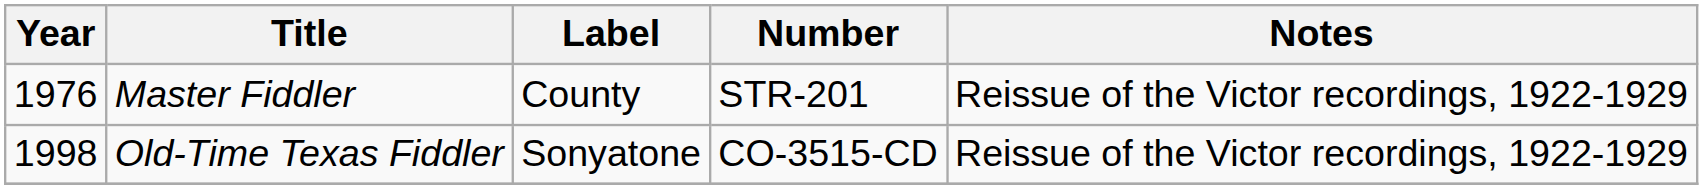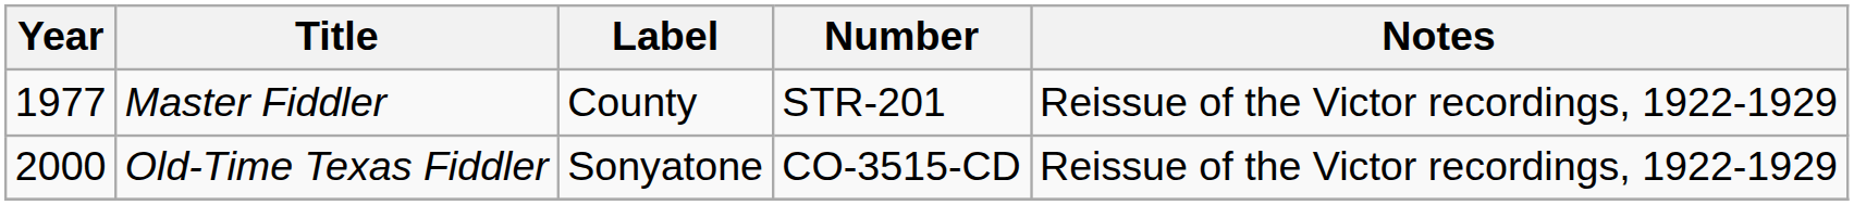Master Fiddler | Year: 1976 -> 1977
Old-Time Texas Fiddler | Year: 1998 -> 2000
